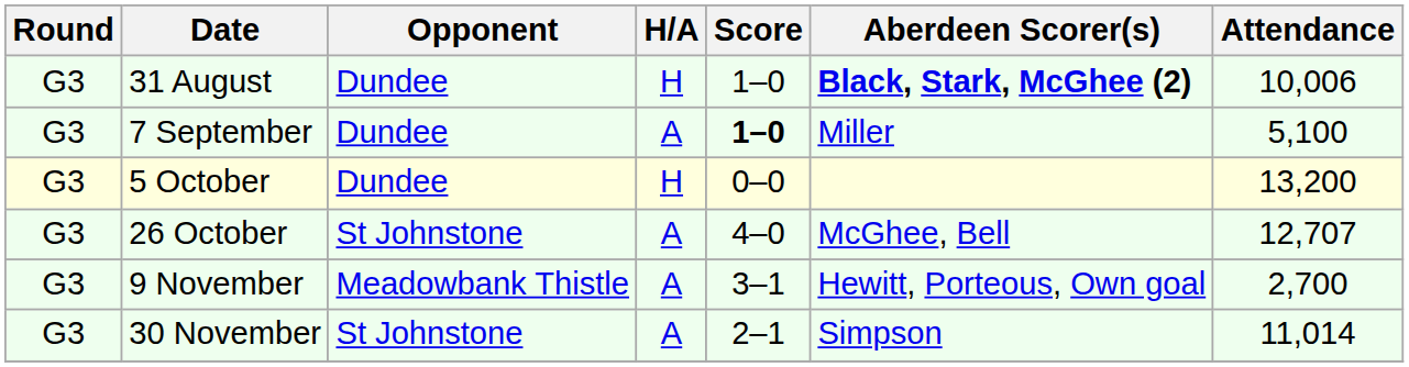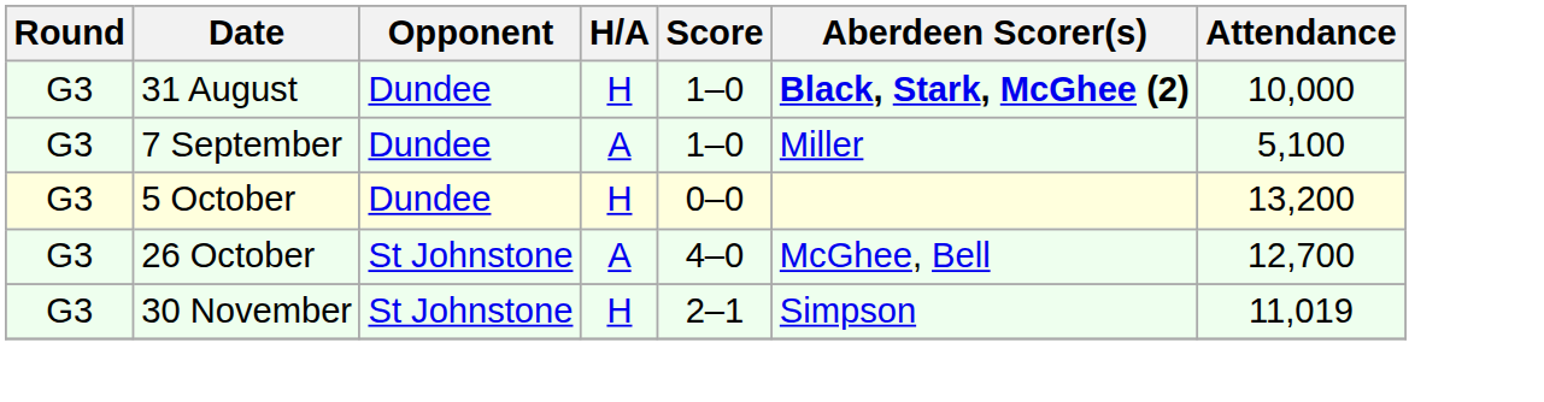31 August | Attendance: 10,006 -> 10,000
7 September | Score: bold -> normal
26 October | Attendance: 12,707 -> 12,700
- row: G3 | 9 November | Meadowbank Thistle | A | 3–1 | Hewitt, Porteous, Own goal | 2,700
30 November | H/A: A -> H
30 November | Attendance: 11,014 -> 11,019
